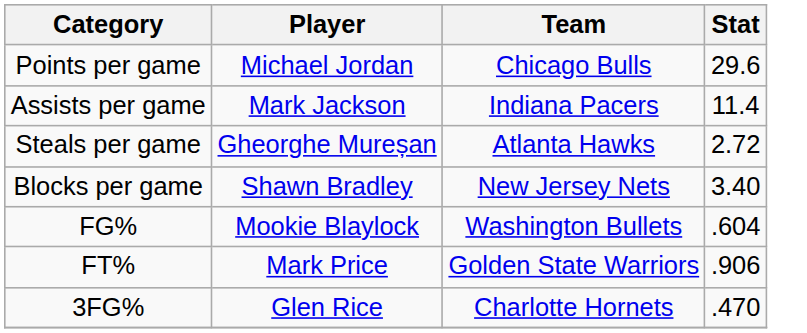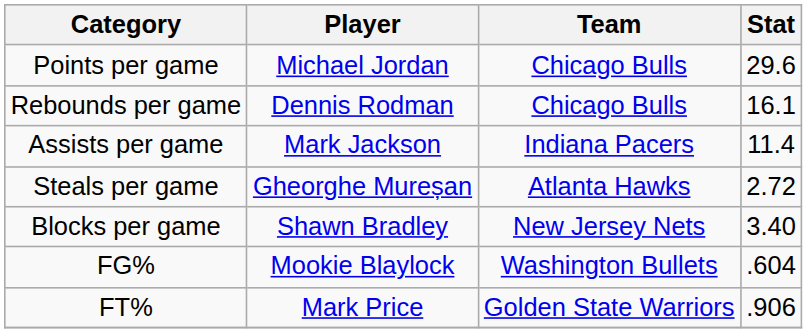+ row: Rebounds per game | Dennis Rodman | Chicago Bulls | 16.1
- row: 3FG% | Glen Rice | Charlotte Hornets | .470
